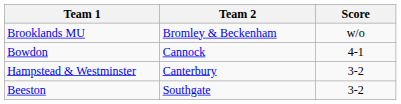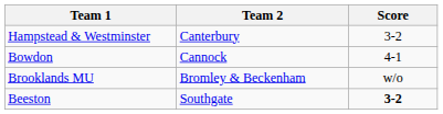rows swapped: Hampstead & Westminster <-> Brooklands MU
Beeston | Score: normal -> bold
